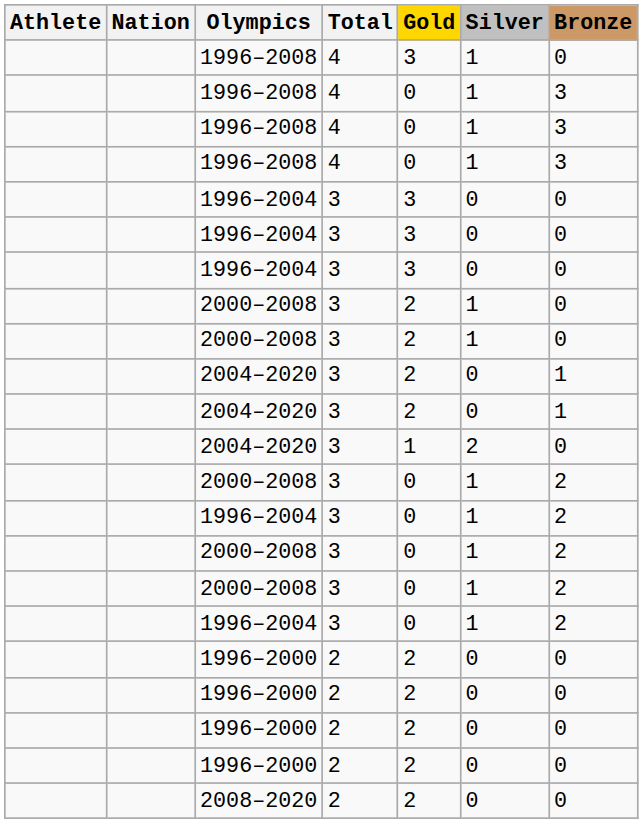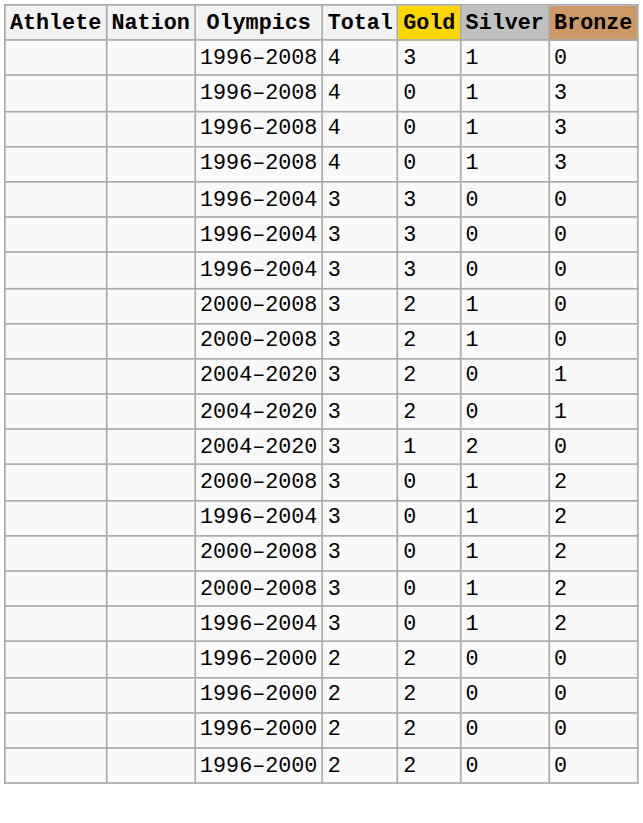- row: 2008–2020 | 2 | 2 | 0 | 0
